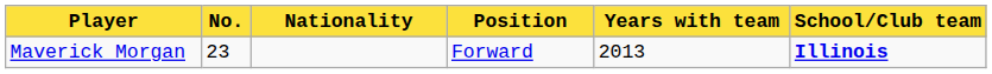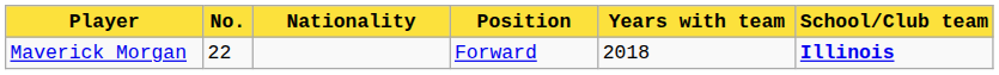Maverick Morgan | No.: 23 -> 22
Maverick Morgan | Years with team: 2013 -> 2018
